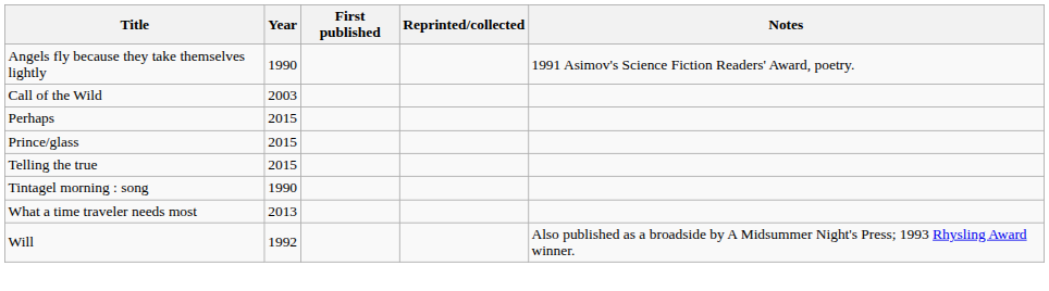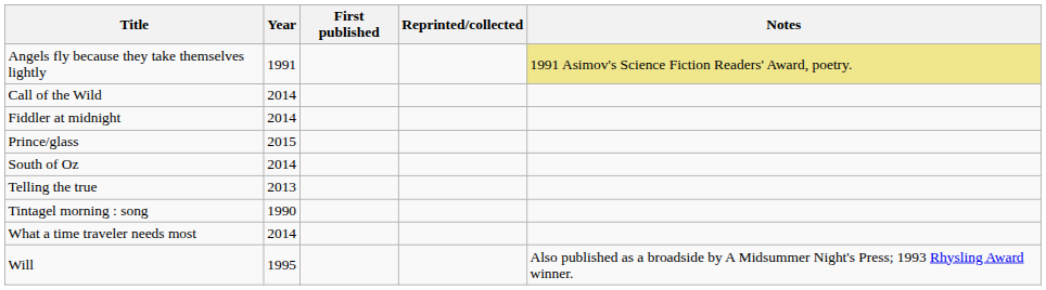Angels fly because they take themselves lightly | Year: 1990 -> 1991
Angels fly because they take themselves lightly | Notes: no background -> khaki background
Call of the Wild | Year: 2003 -> 2014
+ row: Fiddler at midnight | 2014
- row: Perhaps | 2015
+ row: South of Oz | 2014
Telling the true | Year: 2015 -> 2013
What a time traveler needs most | Year: 2013 -> 2014
Will | Year: 1992 -> 1995
